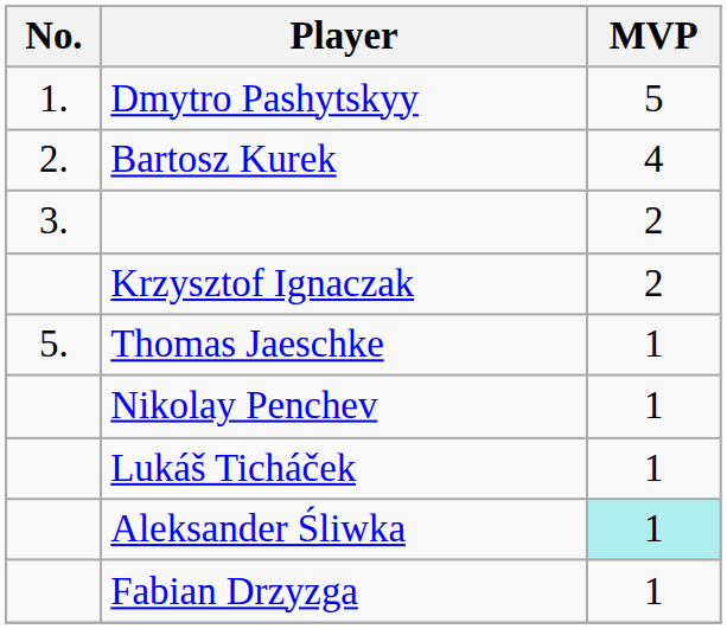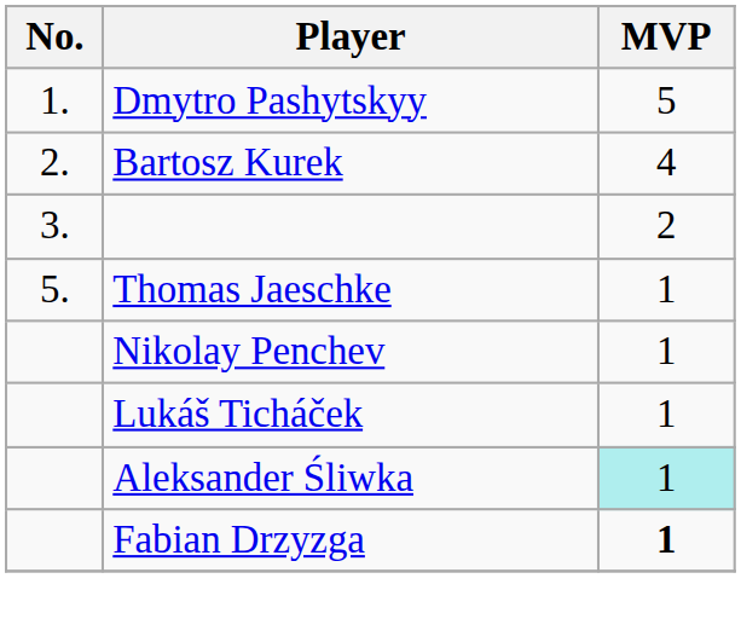- row: Krzysztof Ignaczak | 2
Fabian Drzyzga | MVP: normal -> bold
